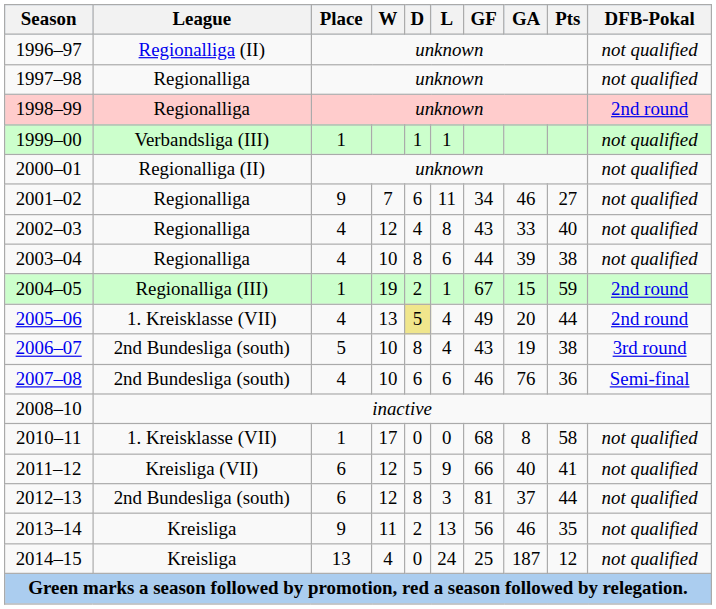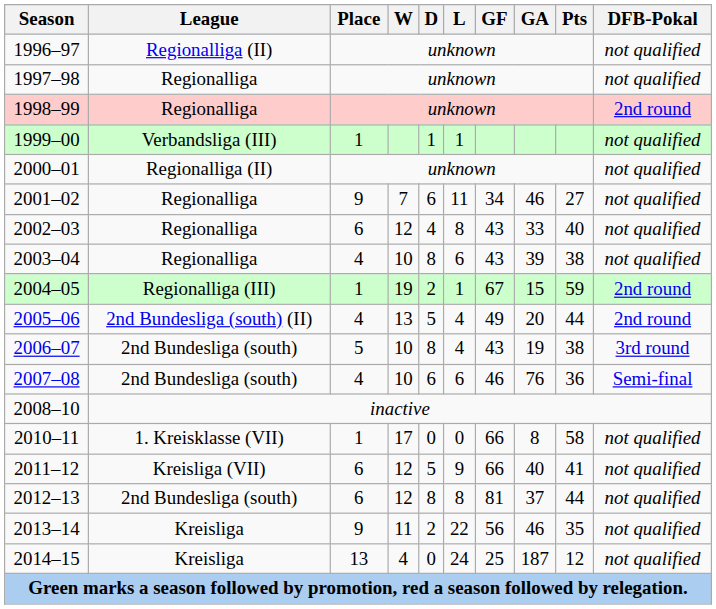2002–03 | Place: 4 -> 6
2003–04 | GF: 44 -> 43
2005–06 | League: 1. Kreisklasse (VII) -> 2nd Bundesliga (south) (II)
2005–06 | D: khaki background -> no background
2010–11 | GF: 68 -> 66
2012–13 | L: 3 -> 8
2013–14 | L: 13 -> 22
